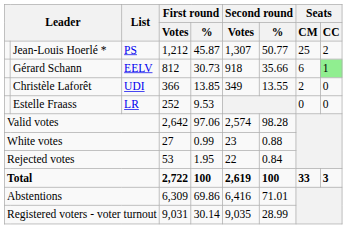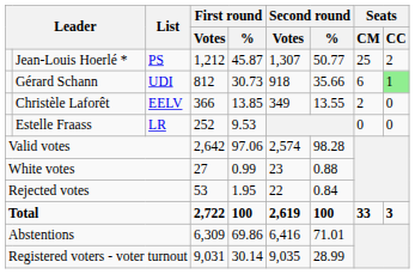Gérard Schann | List: EELV -> UDI
Christèle Laforêt | List: UDI -> EELV
